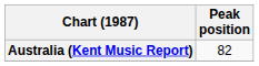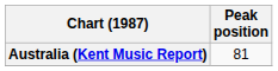Australia (Kent Music Report) | Peak position: 82 -> 81
